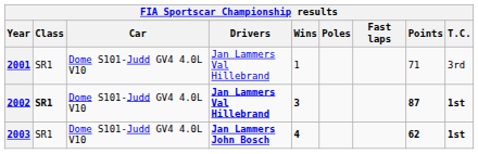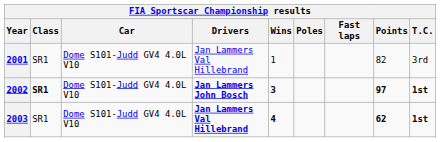2001 | Points: 71 -> 82
2002 | Drivers: Jan Lammers Val Hillebrand -> Jan Lammers John Bosch
2002 | Points: 87 -> 97
2003 | Drivers: Jan Lammers John Bosch -> Jan Lammers Val Hillebrand
